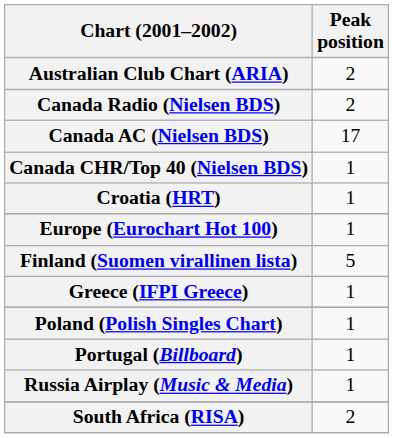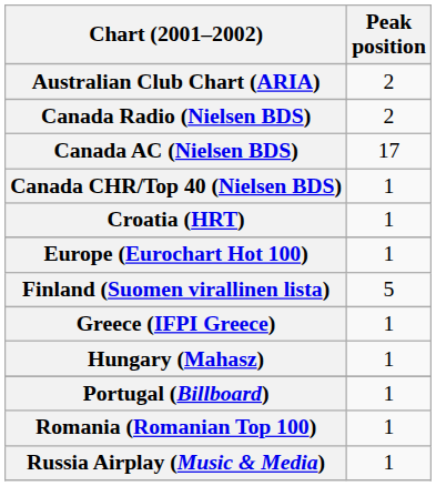+ row: Hungary (Mahasz) | 1
- row: Poland (Polish Singles Chart) | 1
+ row: Romania (Romanian Top 100) | 1
- row: South Africa (RISA) | 2
